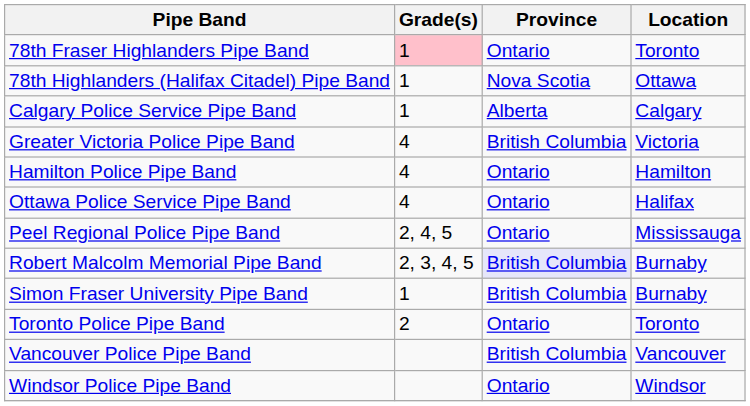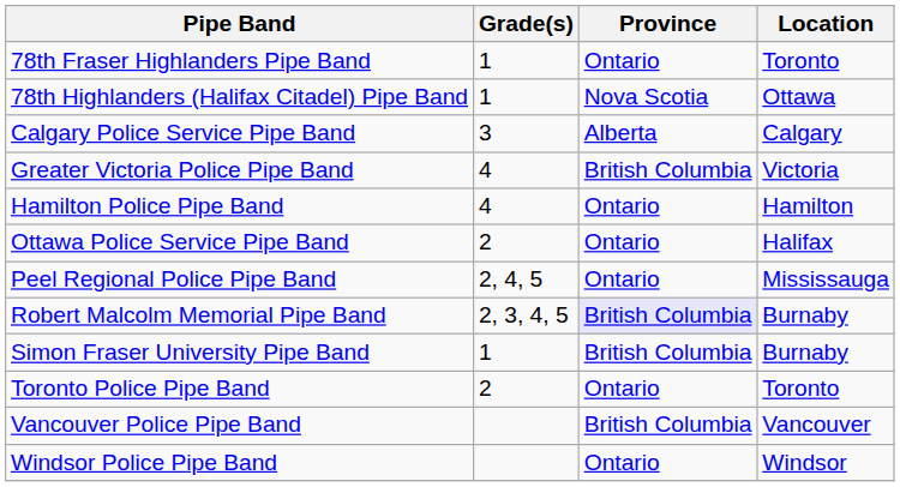78th Fraser Highlanders Pipe Band | Grade(s): pink background -> no background
Calgary Police Service Pipe Band | Grade(s): 1 -> 3
Ottawa Police Service Pipe Band | Grade(s): 4 -> 2
